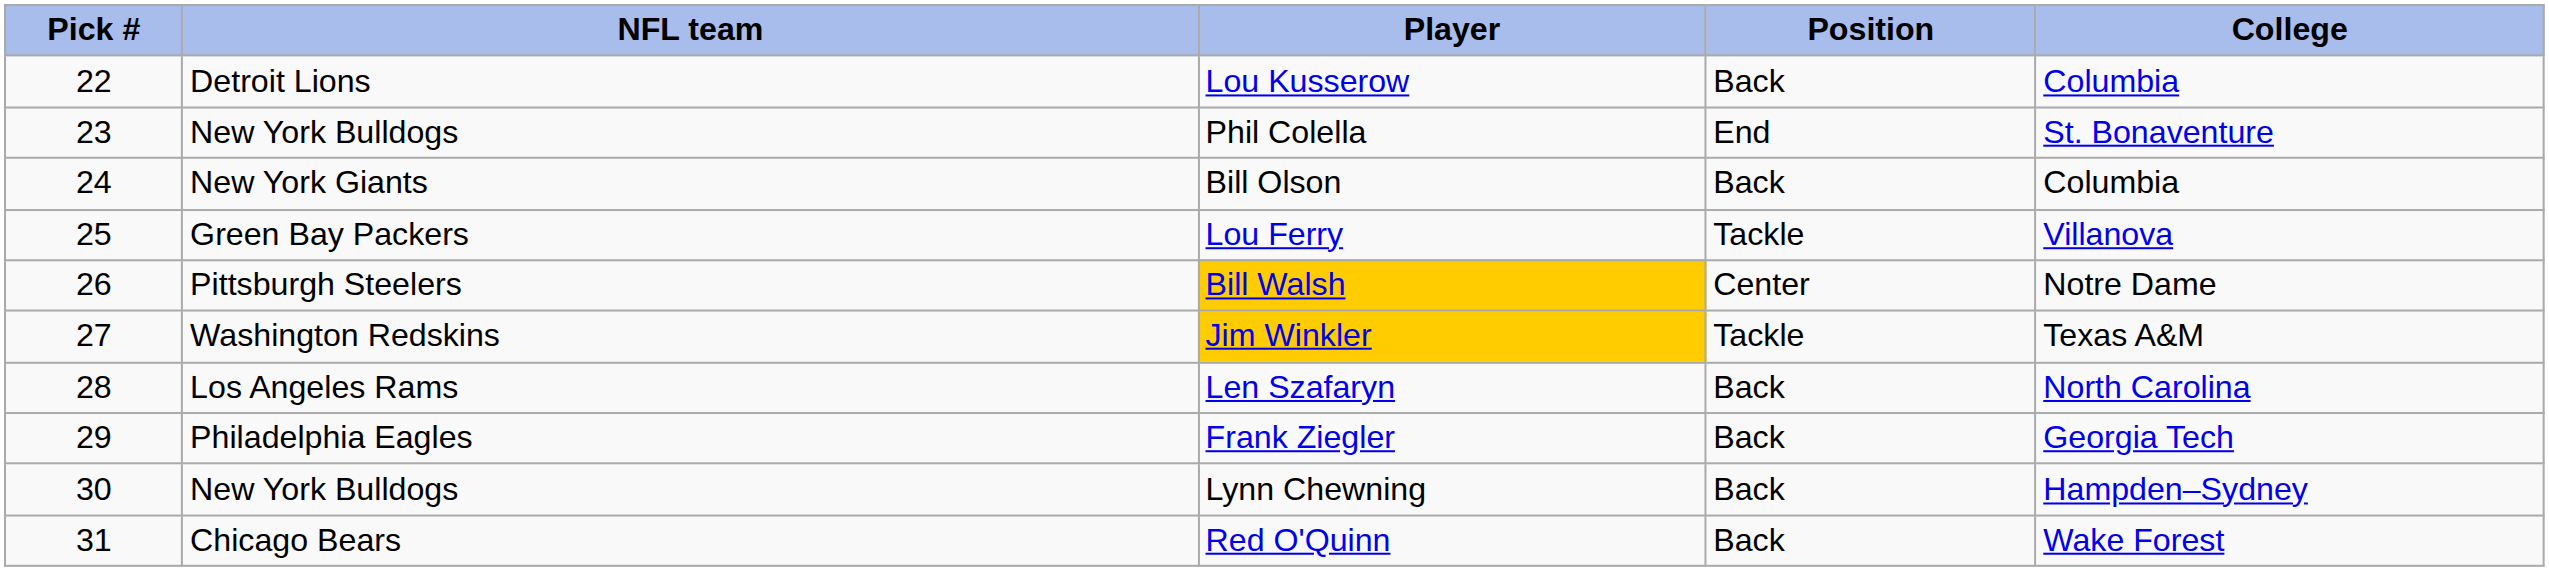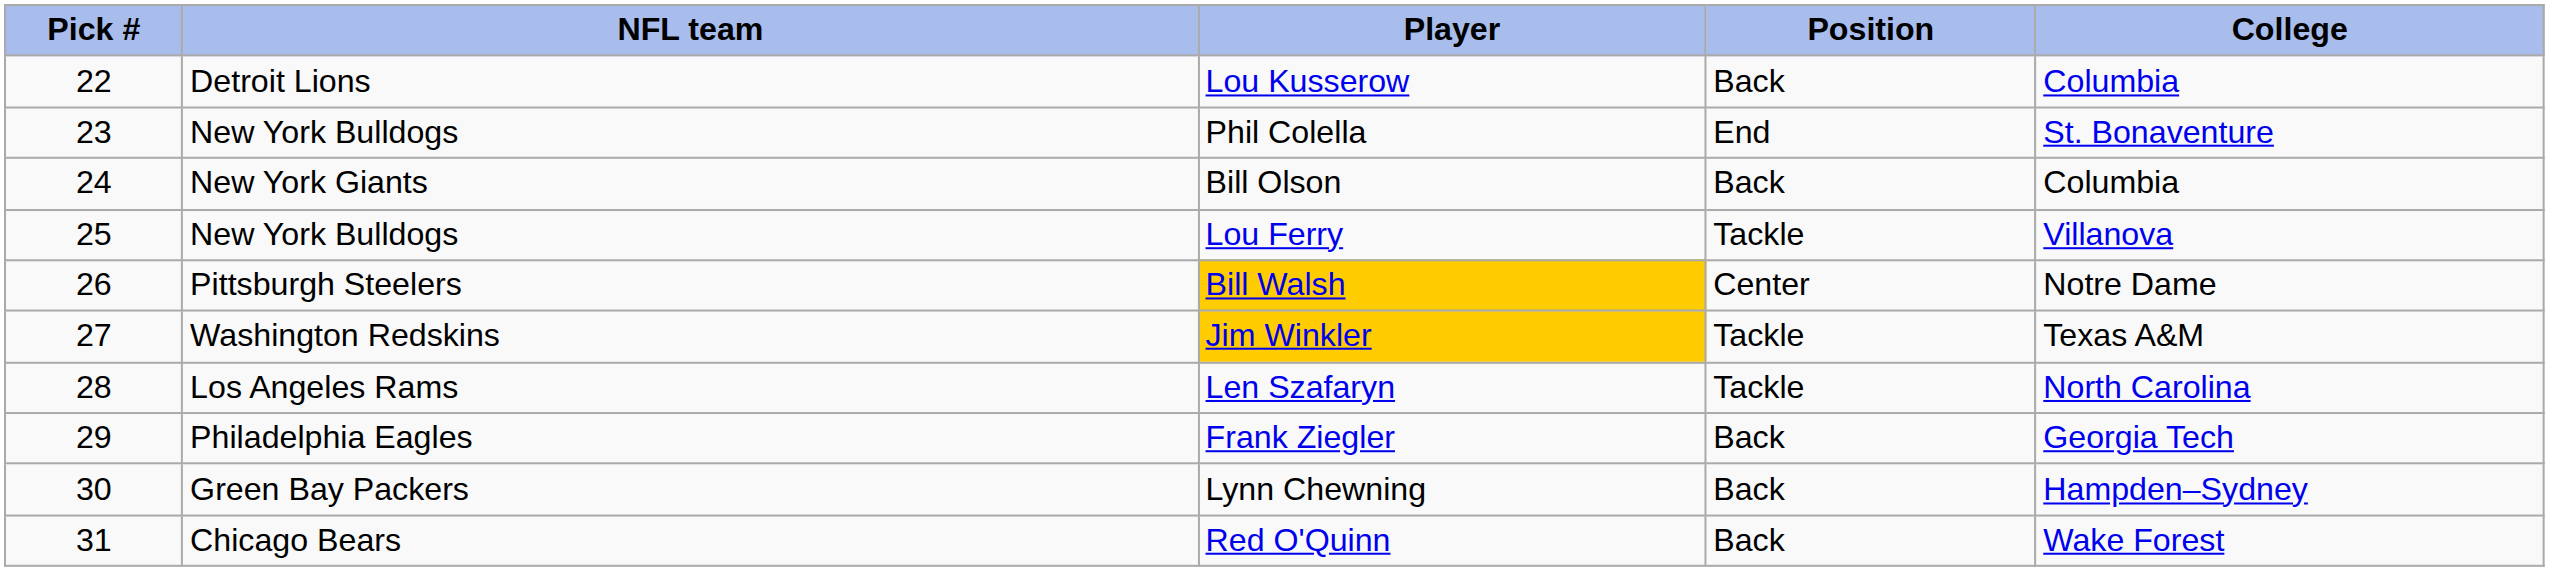Lou Ferry | NFL team: Green Bay Packers -> New York Bulldogs
Len Szafaryn | Position: Back -> Tackle
Lynn Chewning | NFL team: New York Bulldogs -> Green Bay Packers
